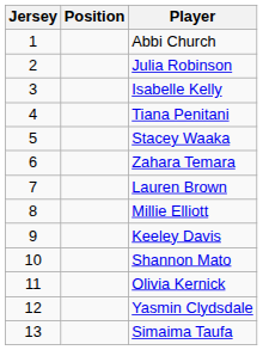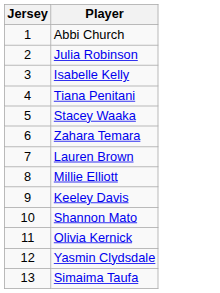- column: Position
